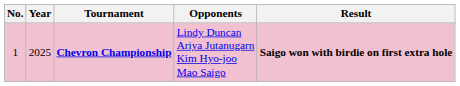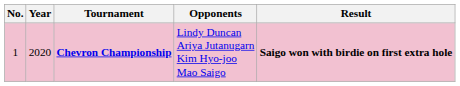Chevron Championship | Year: 2025 -> 2020
